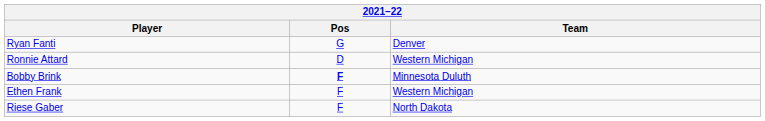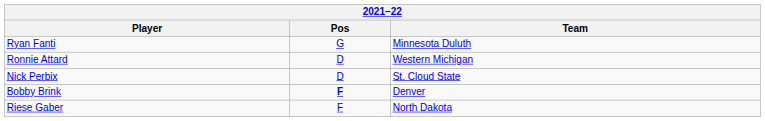Ryan Fanti | Team: Denver -> Minnesota Duluth
+ row: Nick Perbix | D | St. Cloud State
Bobby Brink | Team: Minnesota Duluth -> Denver
- row: Ethen Frank | F | Western Michigan
